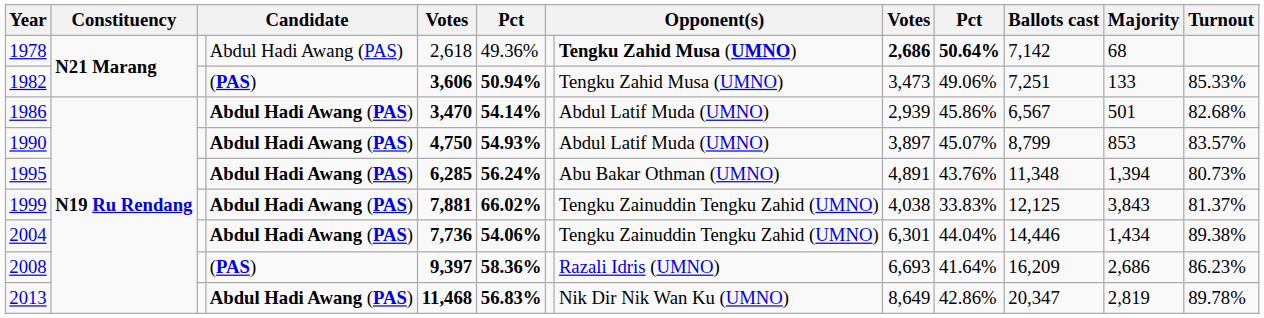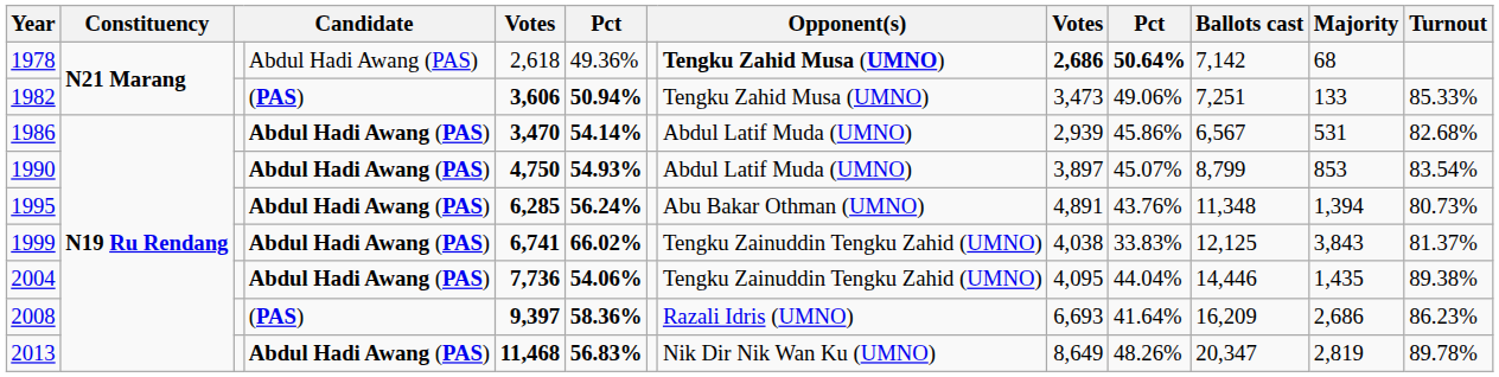1986 | Majority: 501 -> 531
1990 | Turnout: 83.57% -> 83.54%
1999 | column 5: 7,881 -> 6,741
2004 | column 9: 6,301 -> 4,095
2004 | Majority: 1,434 -> 1,435
2013 | column 10: 42.86% -> 48.26%
